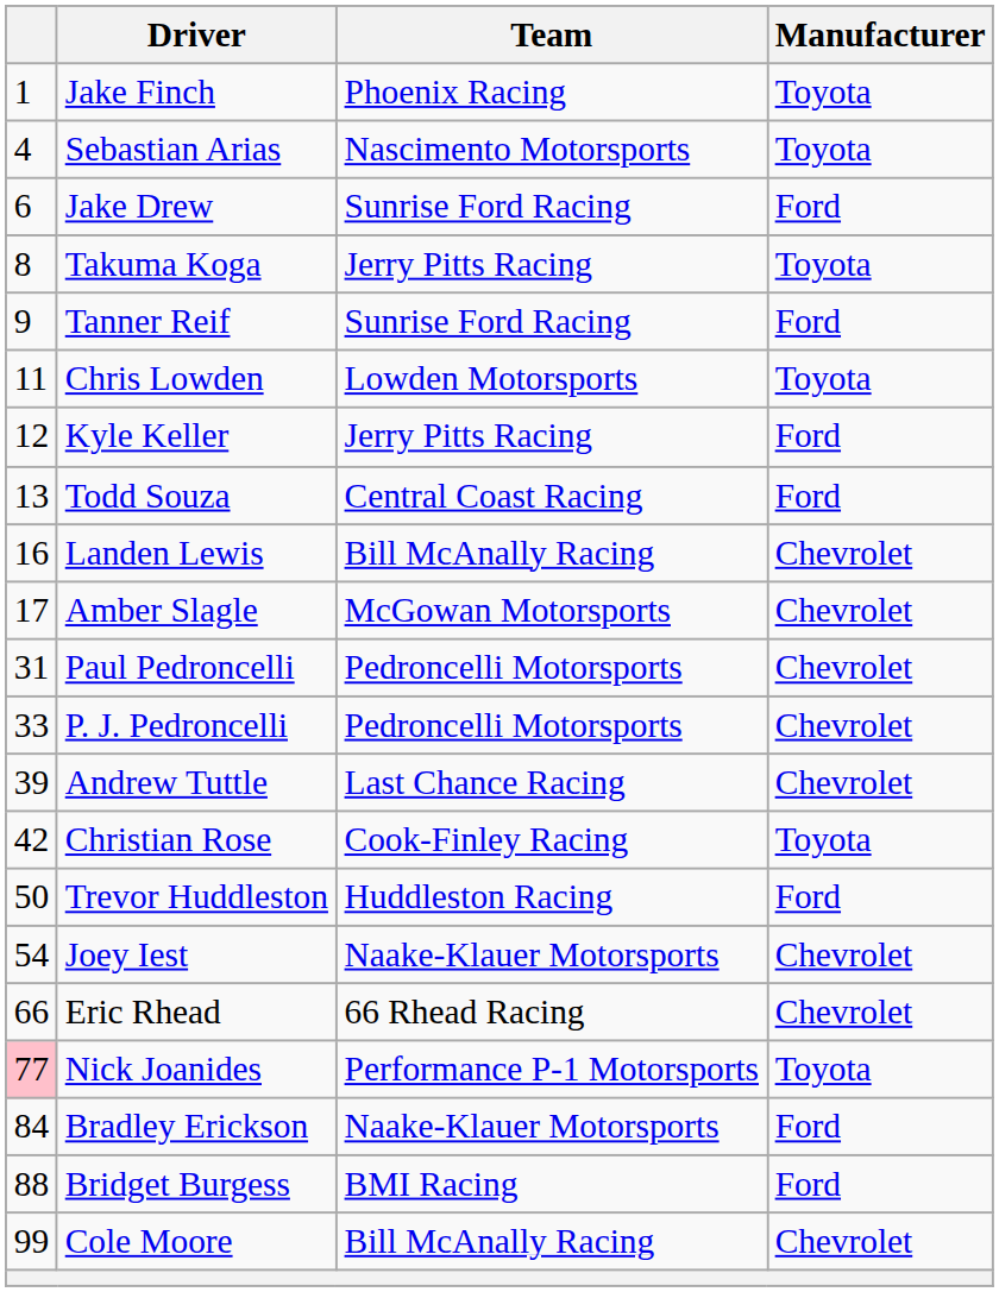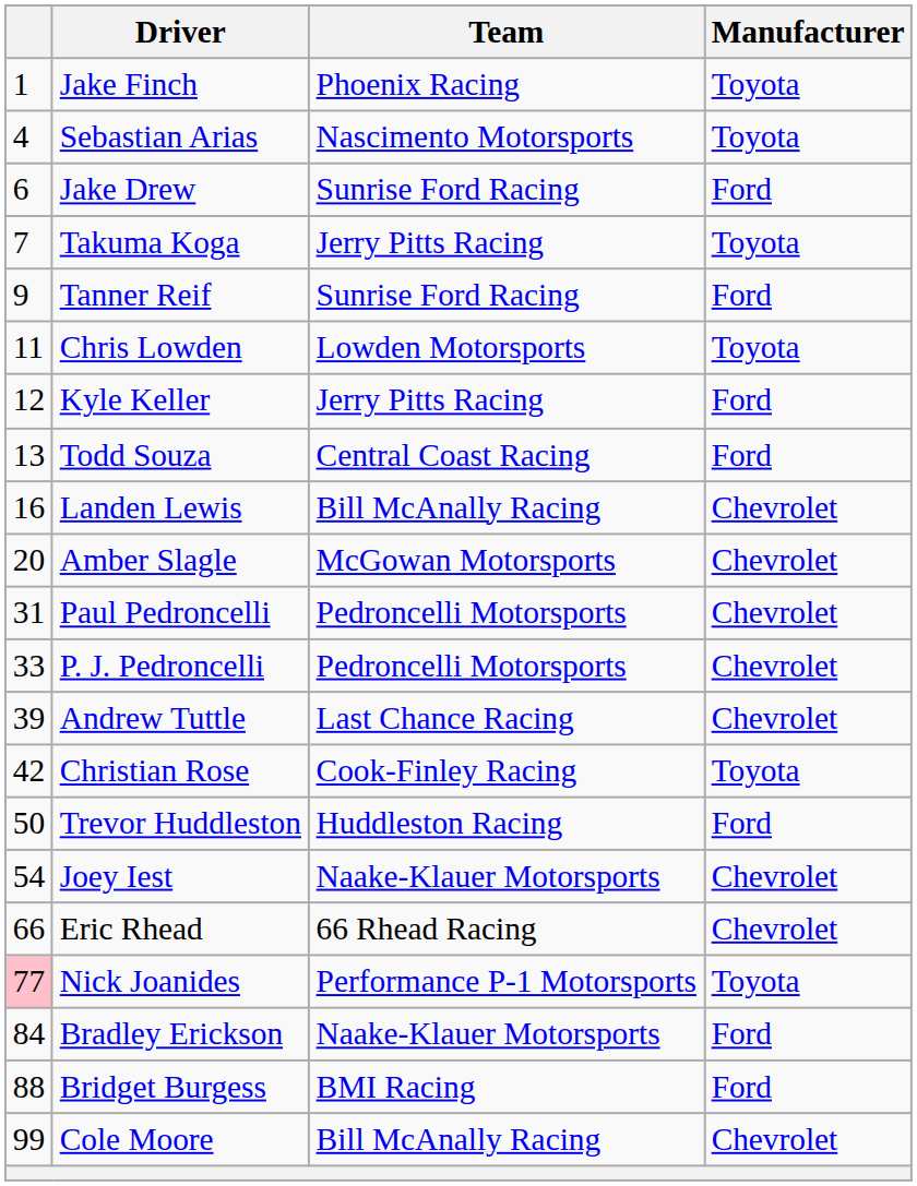Takuma Koga | column 1: 8 -> 7
Amber Slagle | column 1: 17 -> 20
